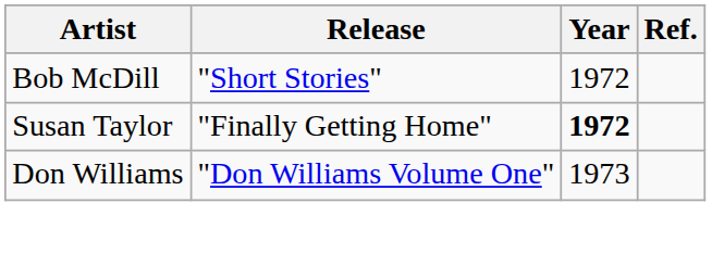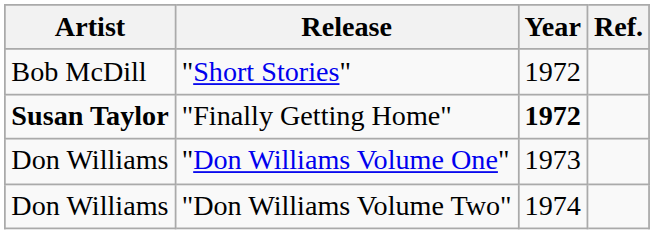"Finally Getting Home" | Artist: normal -> bold
+ row: Don Williams | "Don Williams Volume Two" | 1974
